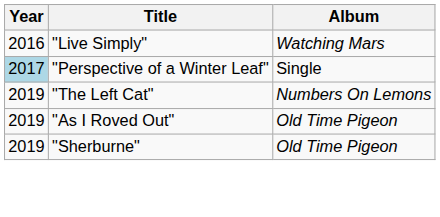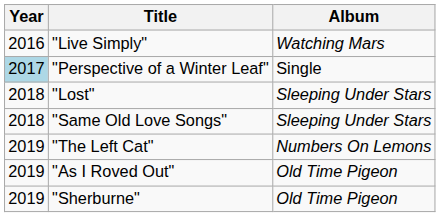+ row: 2018 | "Lost" | Sleeping Under Stars
+ row: 2018 | "Same Old Love Songs" | Sleeping Under Stars
